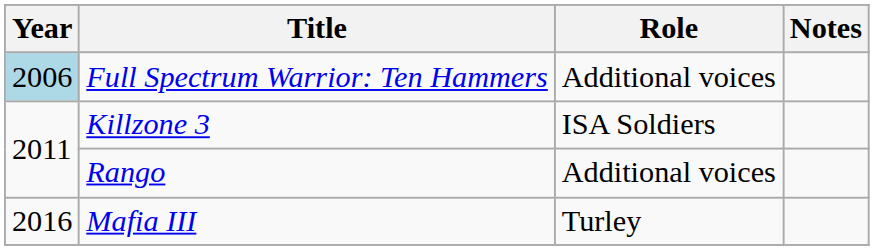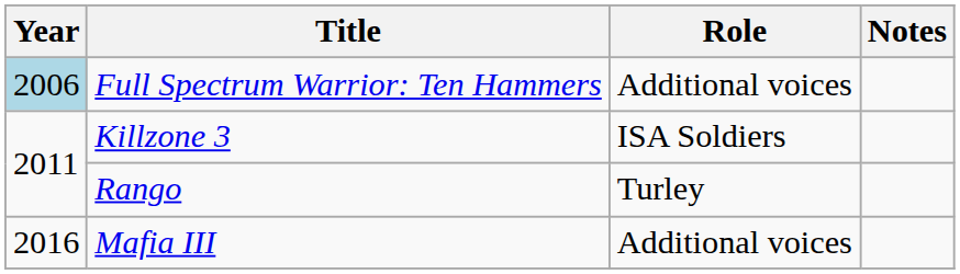Rango | Role: Additional voices -> Turley
Mafia III | Role: Turley -> Additional voices
